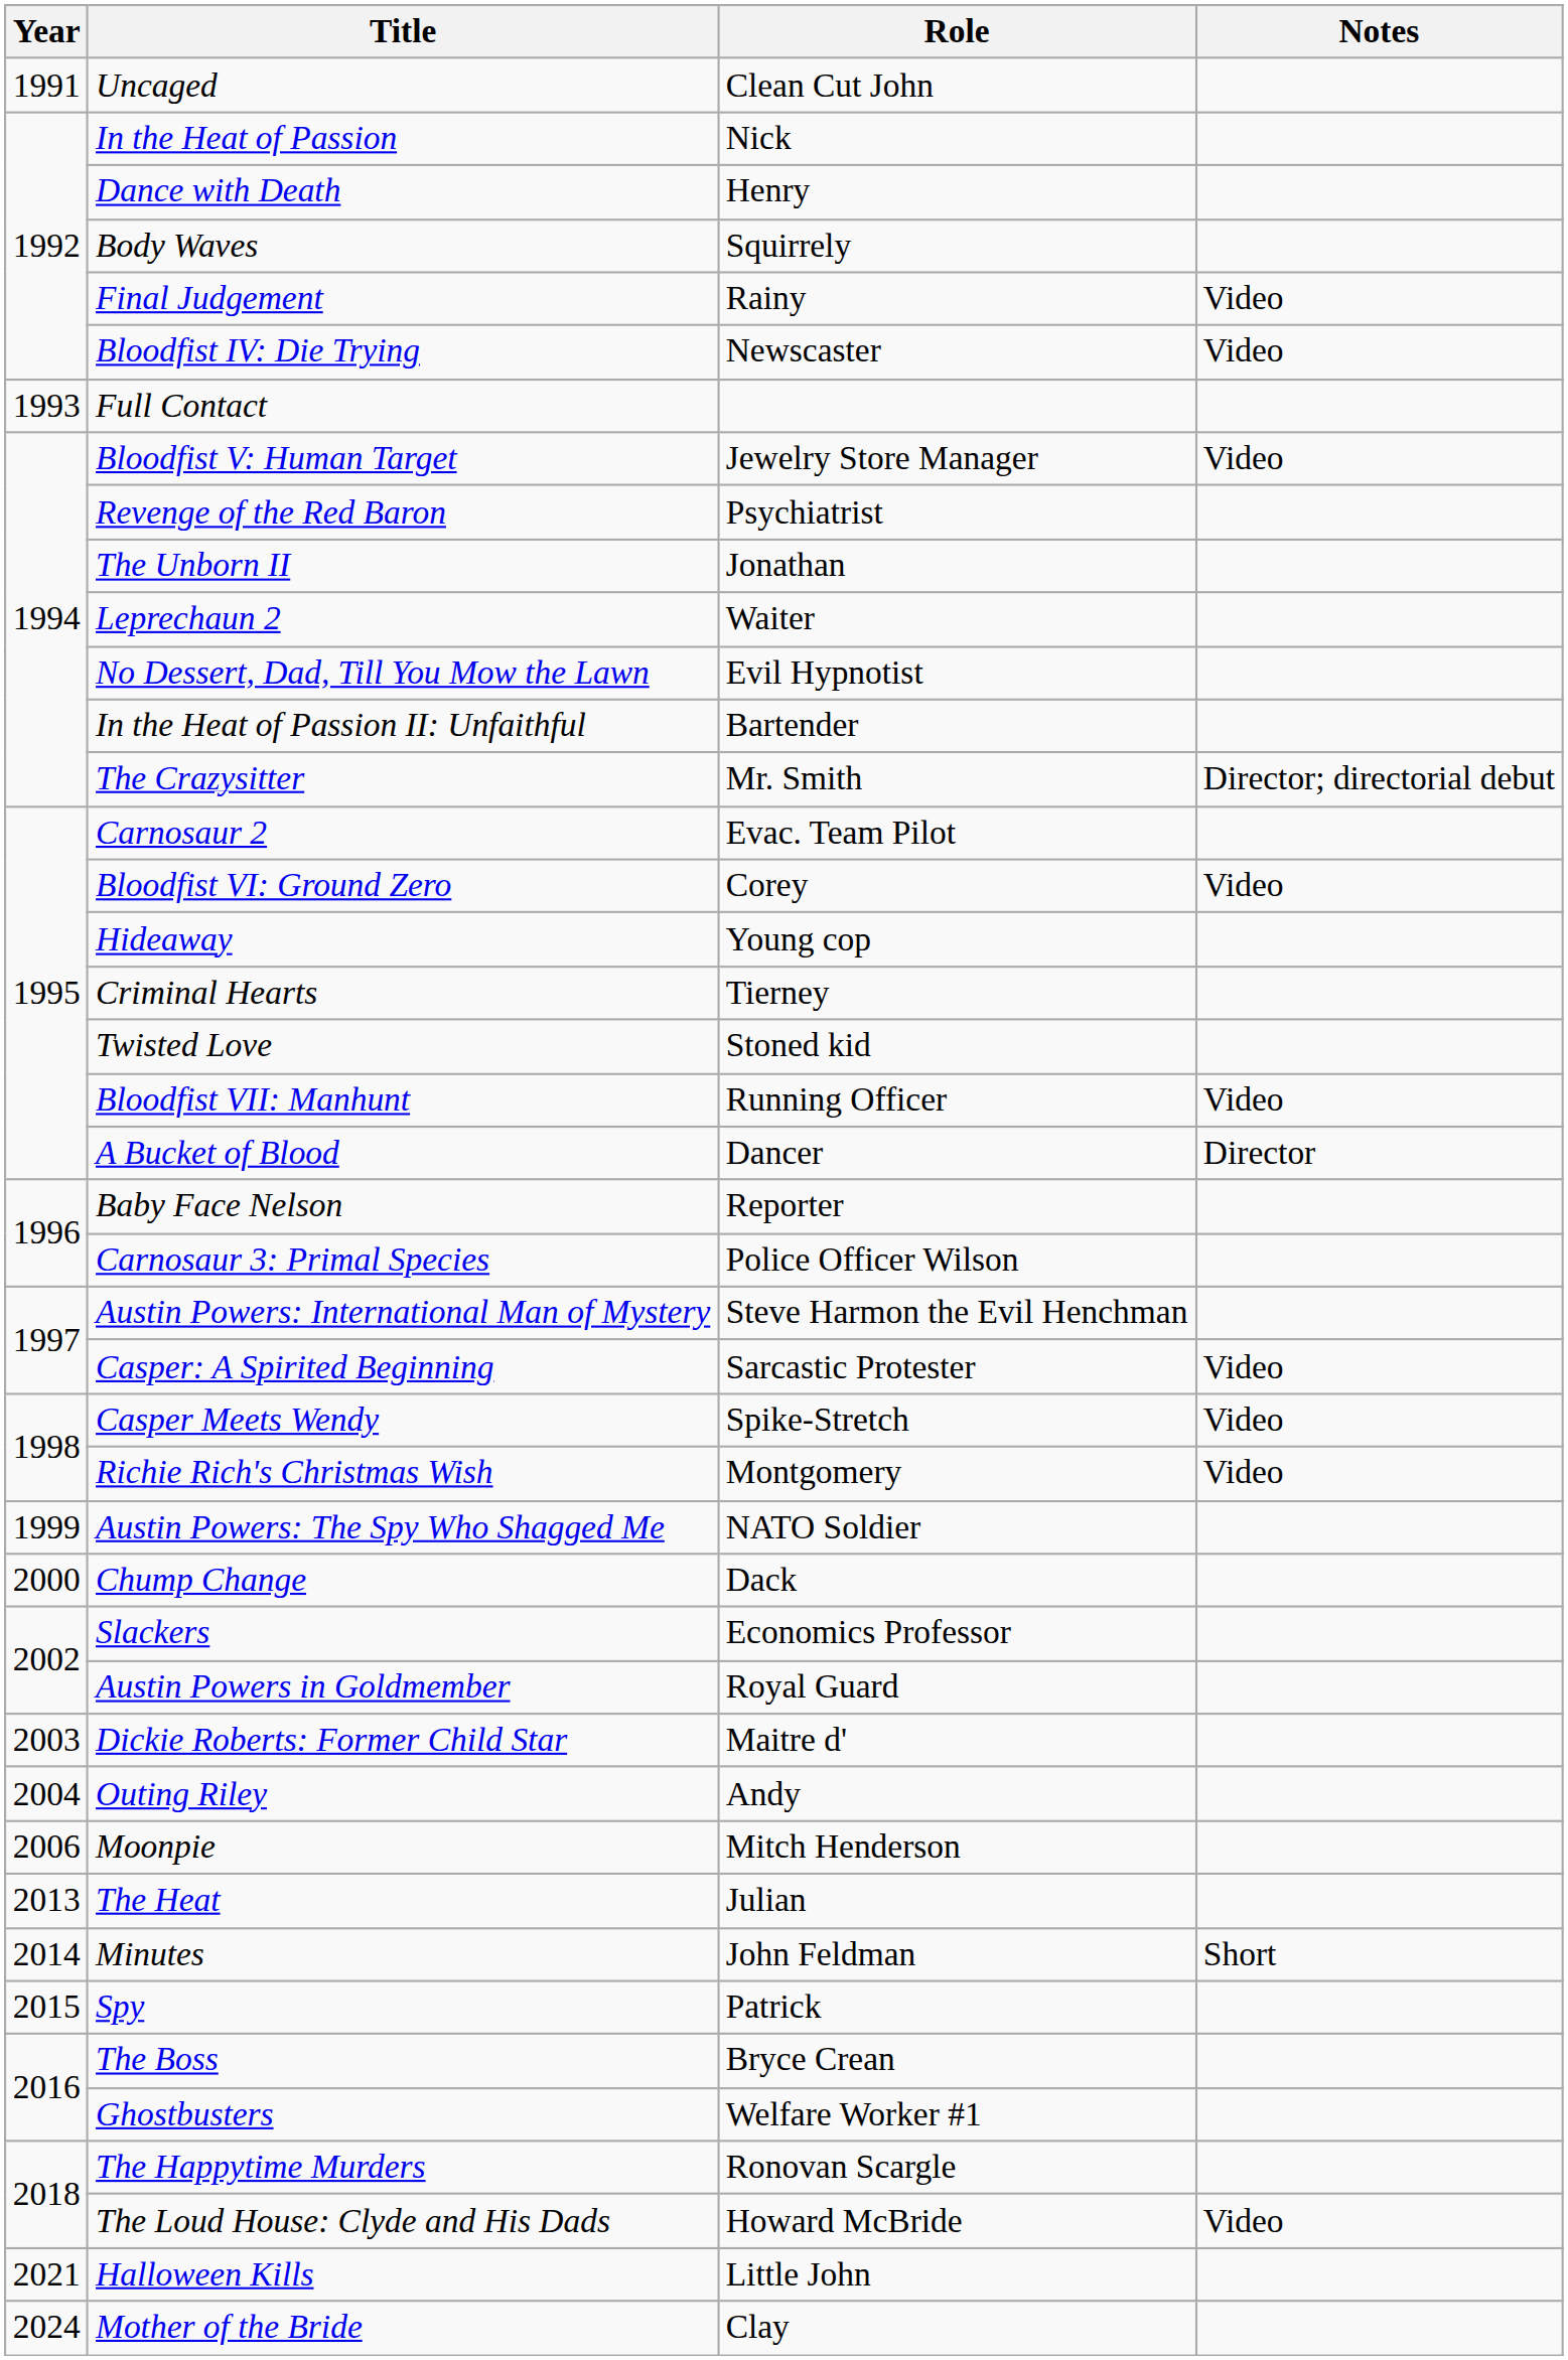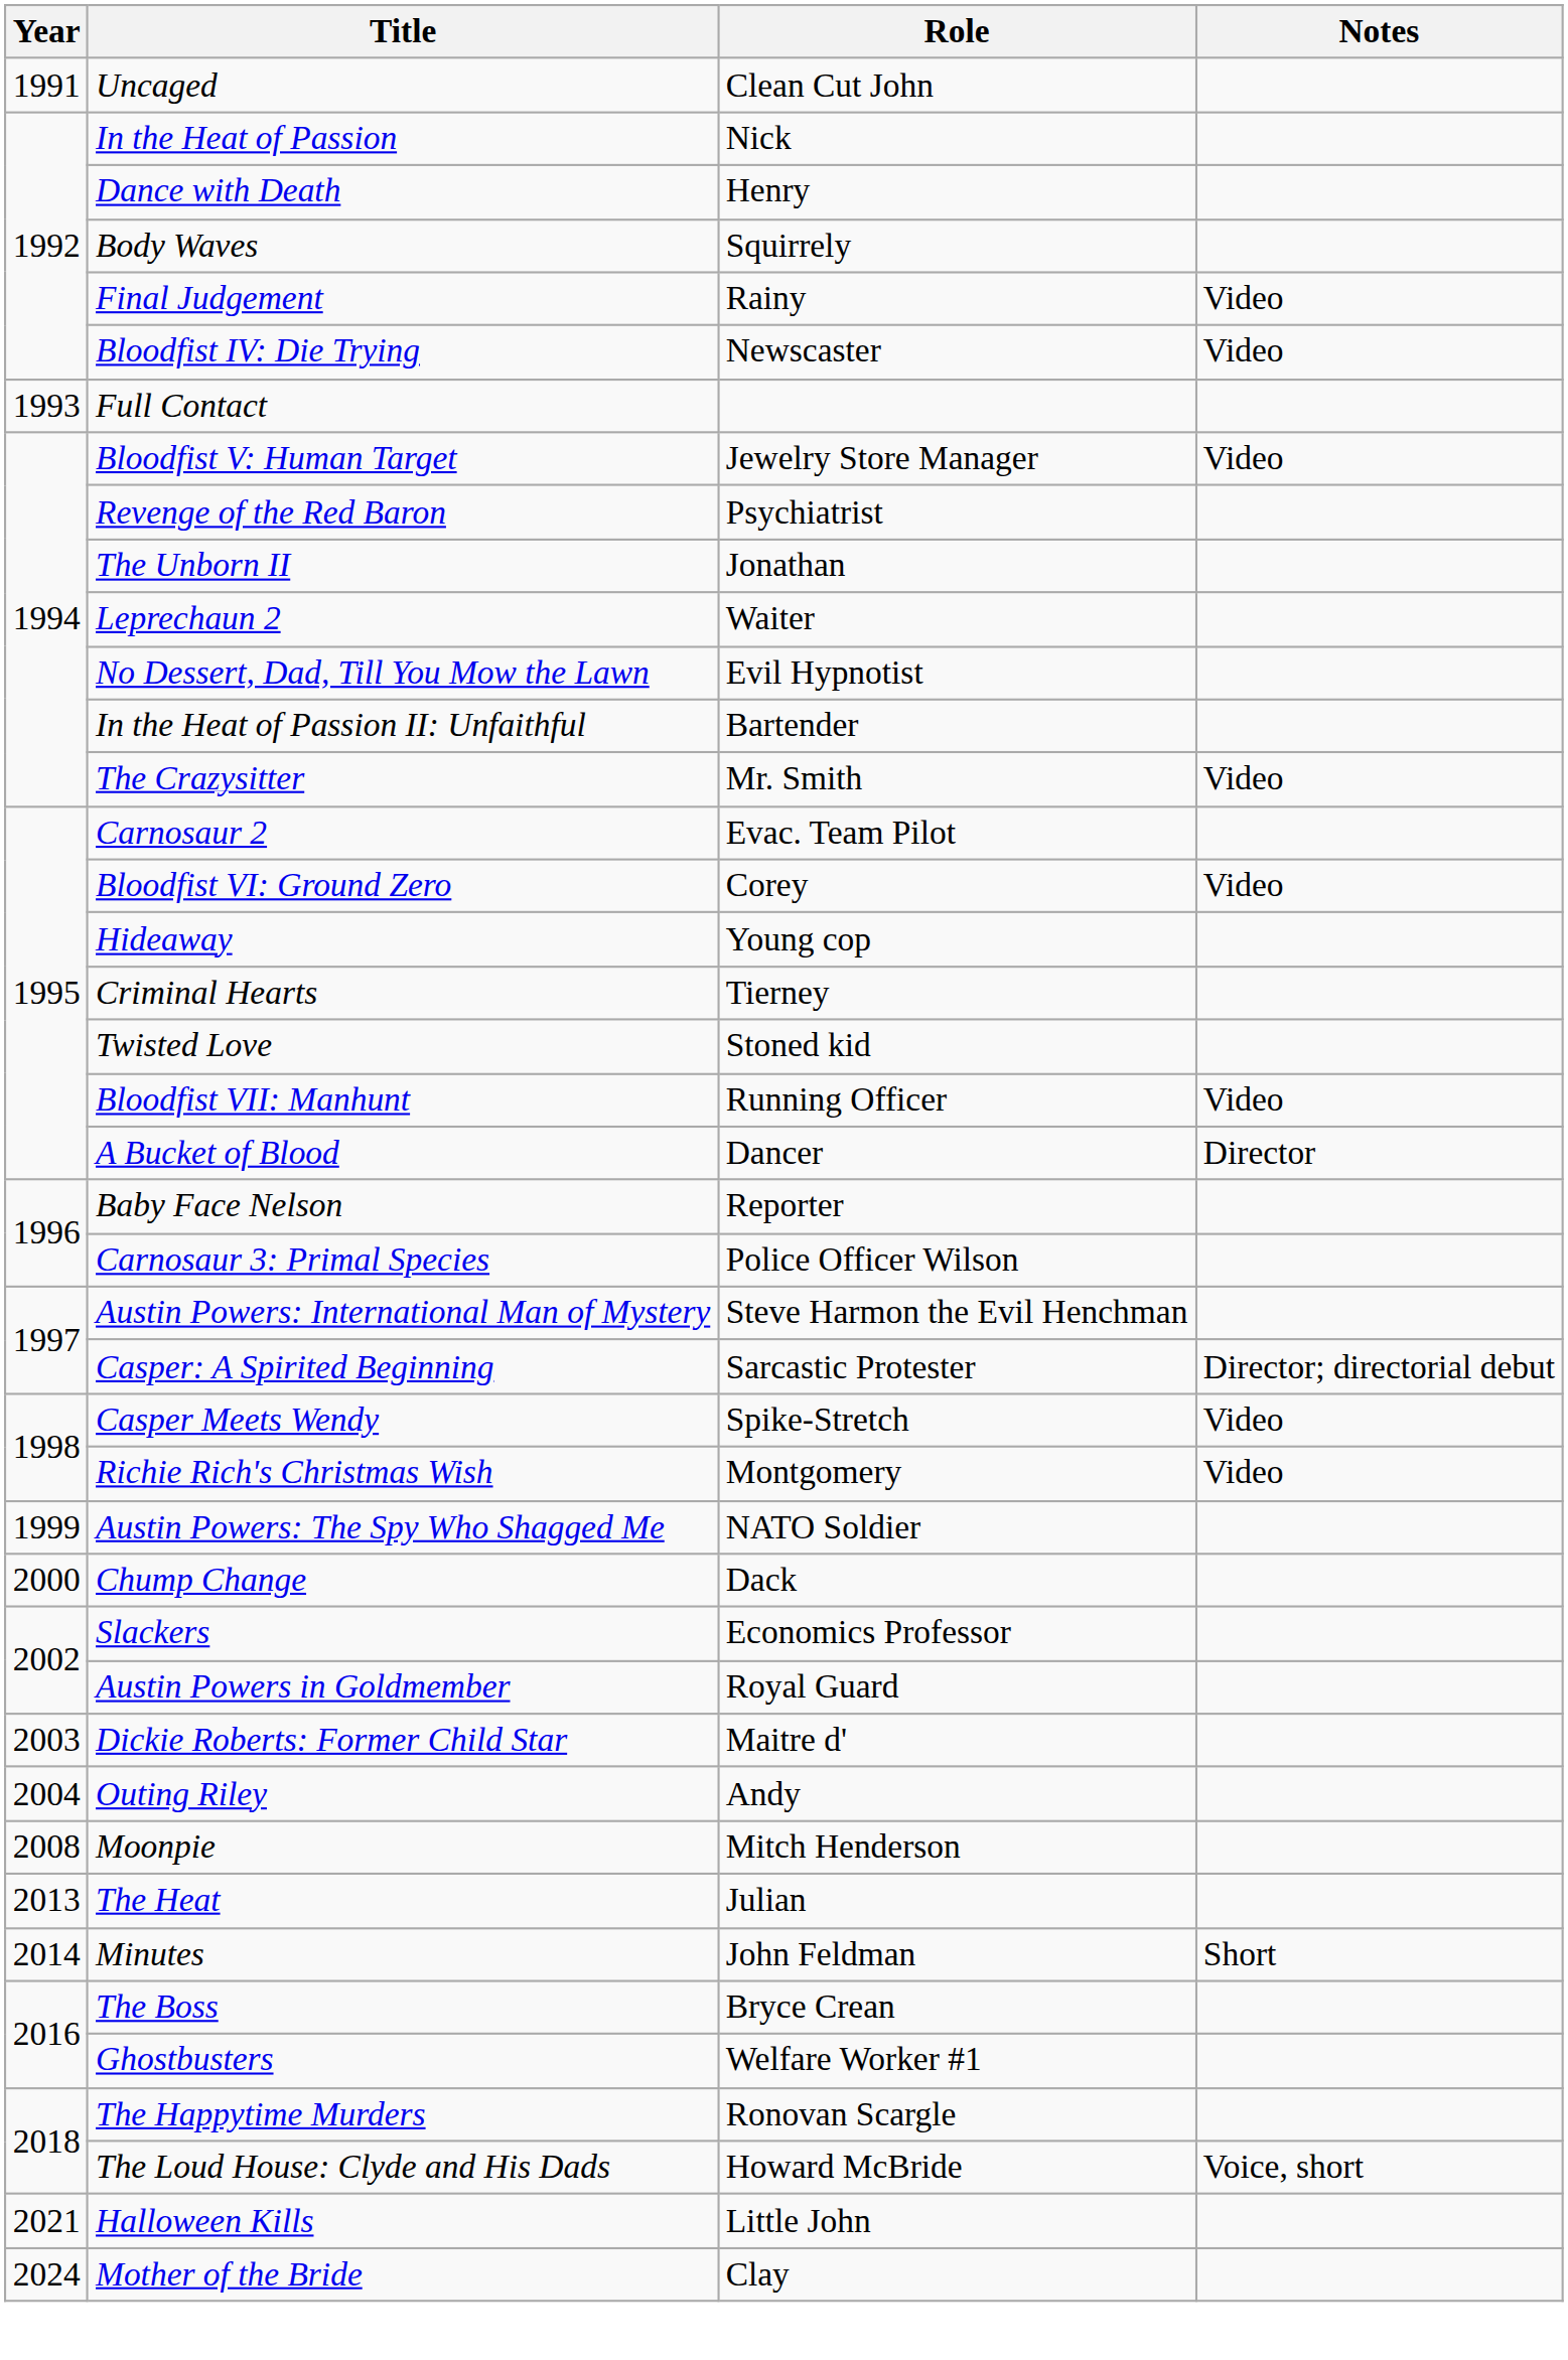The Crazysitter | Notes: Director; directorial debut -> Video
Casper: A Spirited Beginning | Notes: Video -> Director; directorial debut
Moonpie | Year: 2006 -> 2008
- row: 2015 | Spy | Patrick
The Loud House: Clyde and His Dads | Notes: Video -> Voice, short
